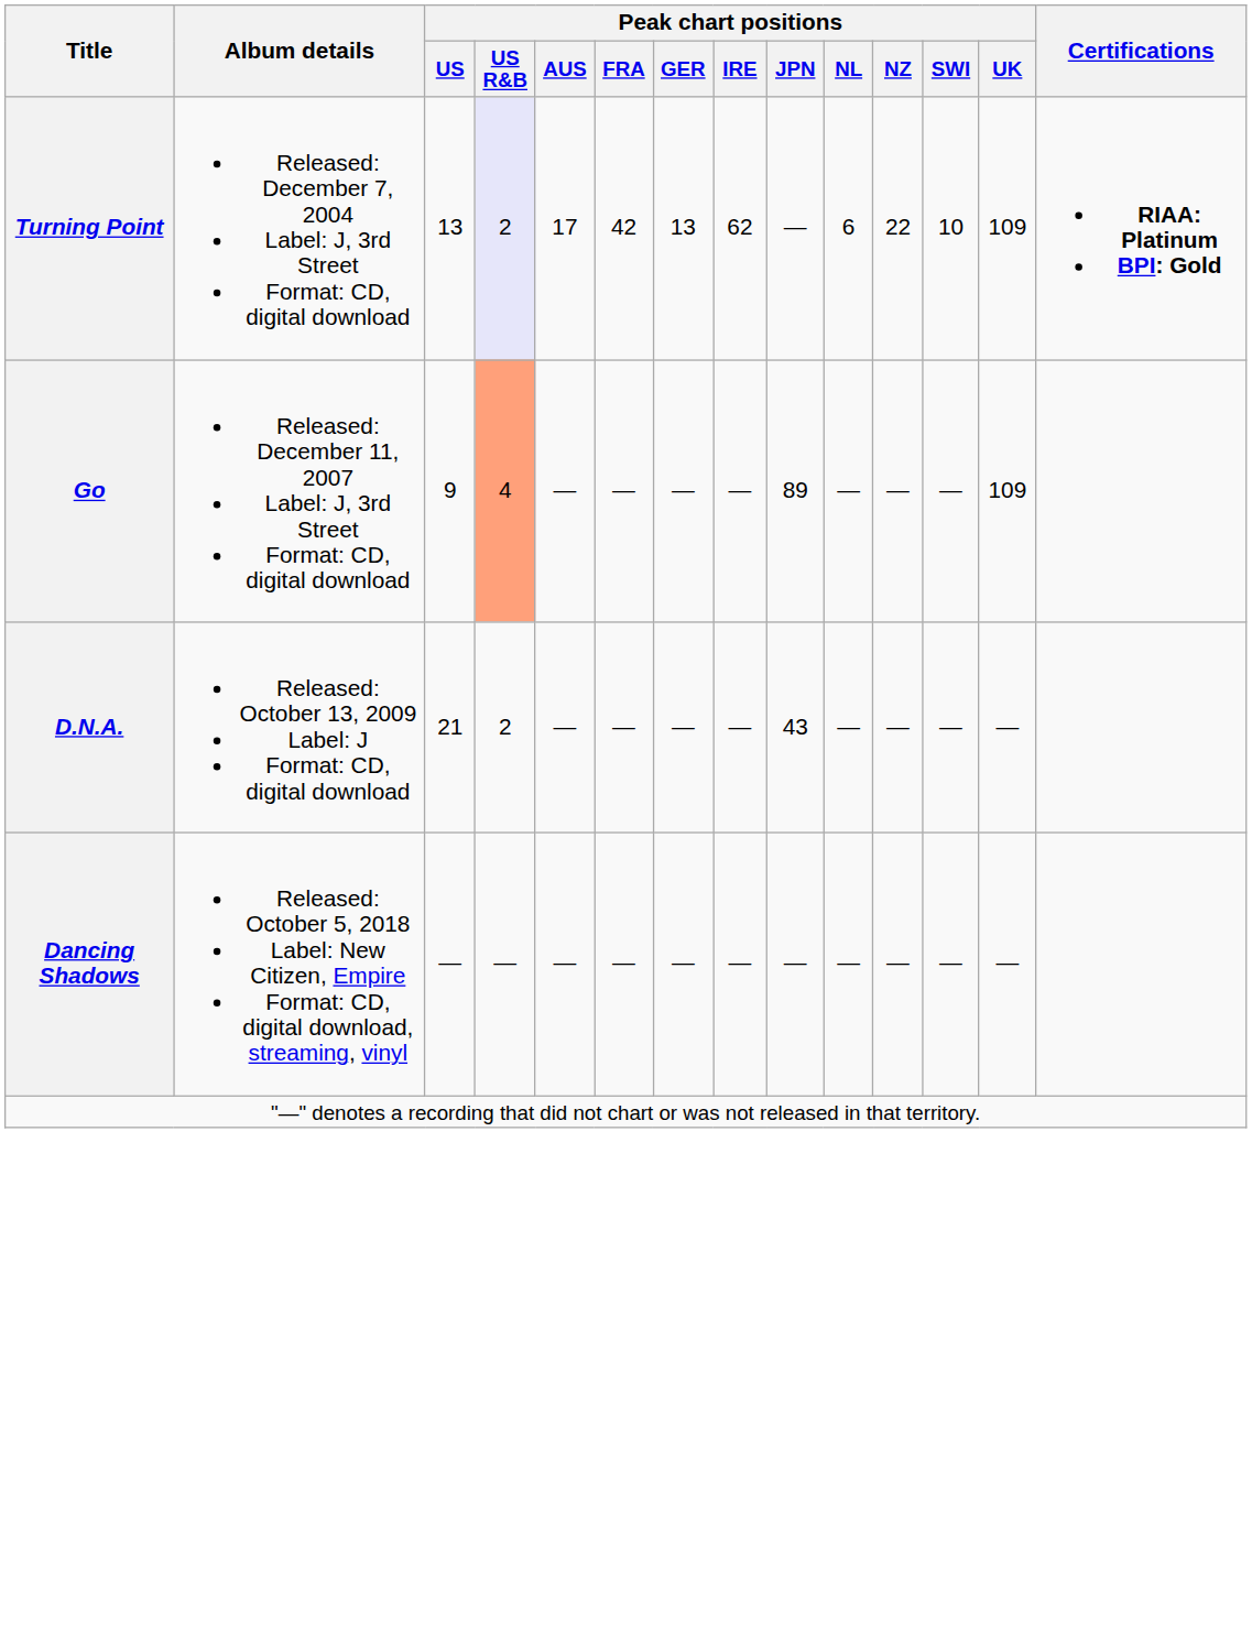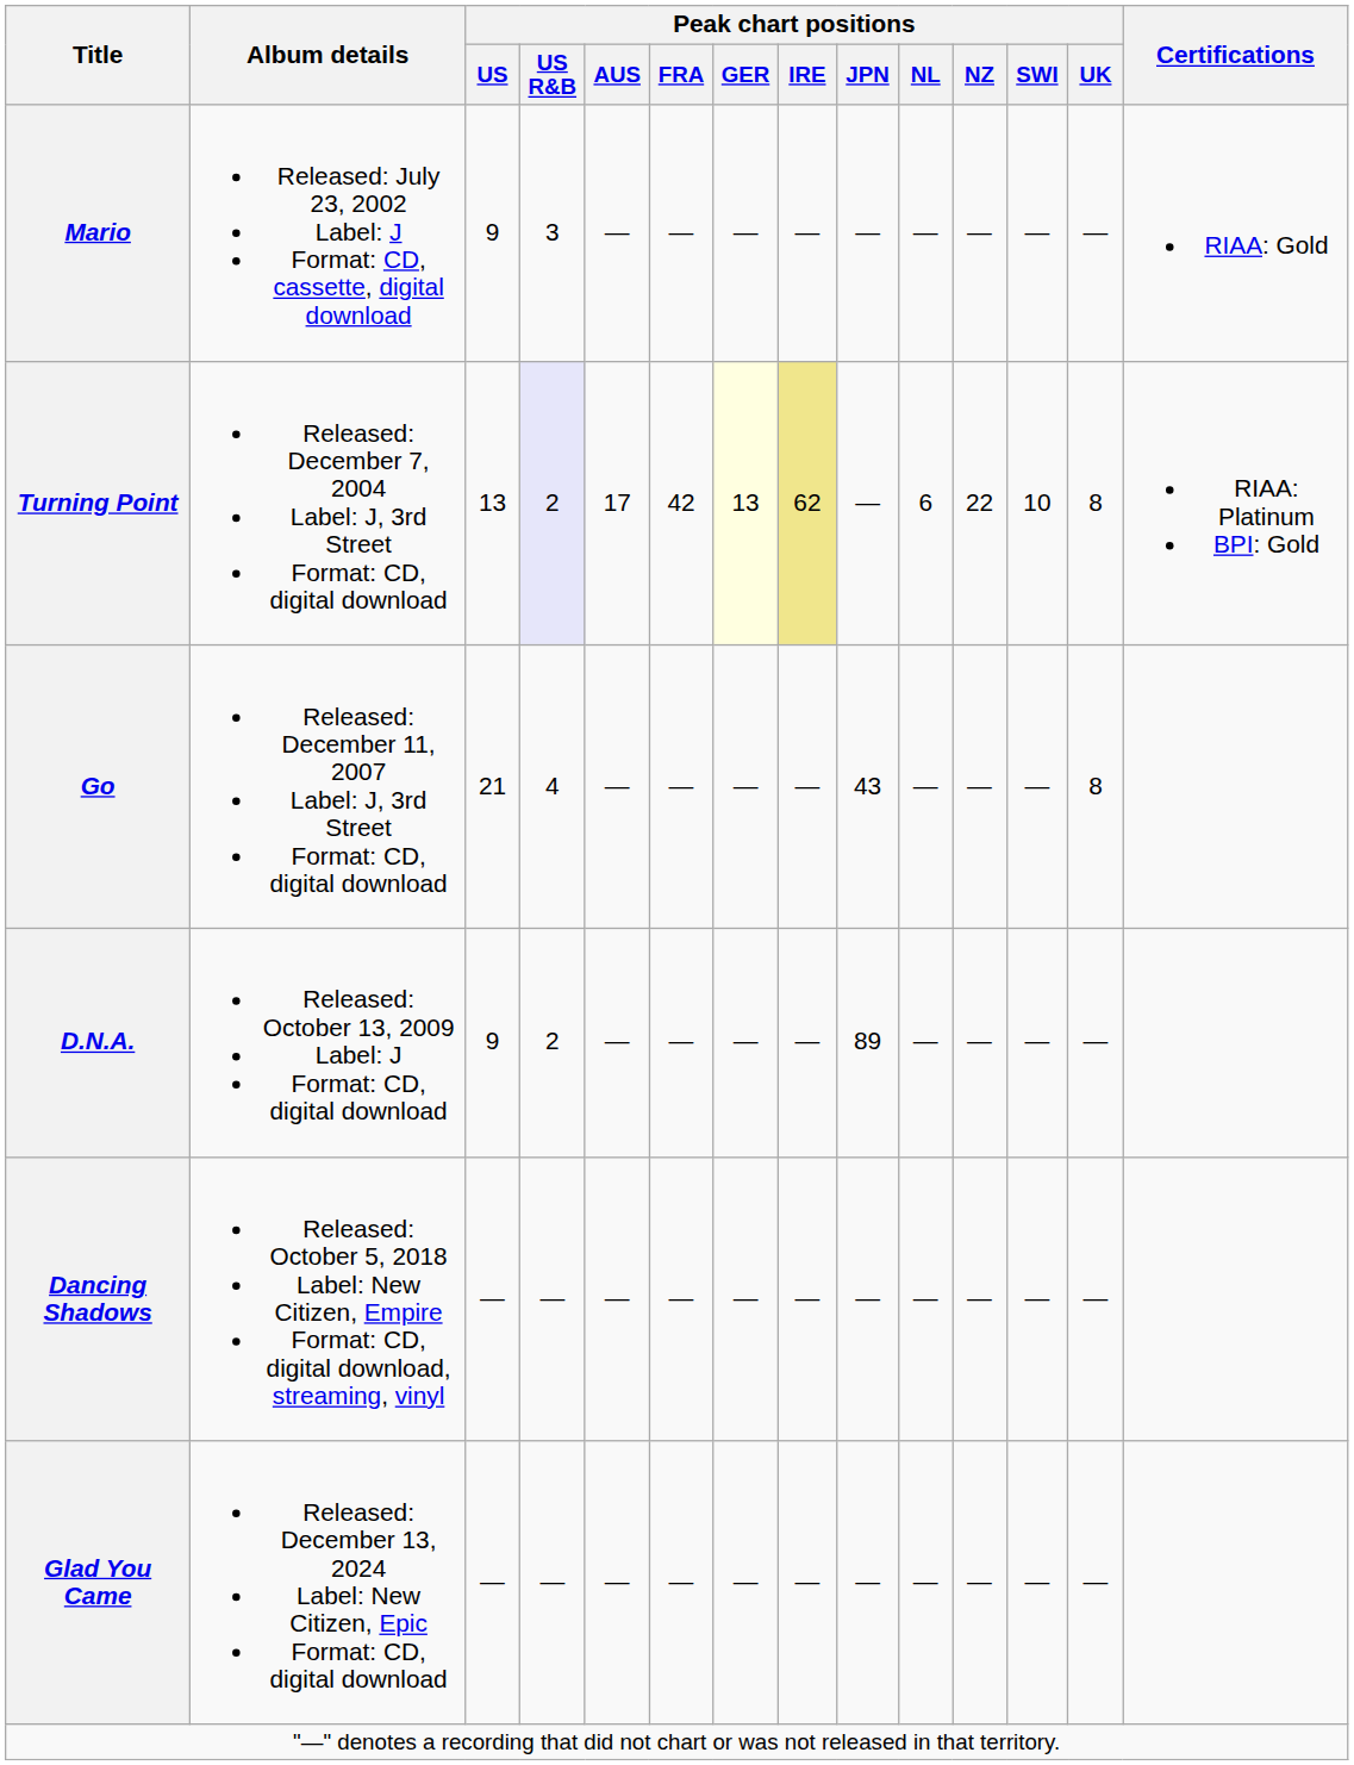+ row: Mario | Released: July 23, 2002 Label: J Format: CD, cassette, digital download | 9 | 3 | — | — | — | — | — | — | — | — | — | RIAA: Gold
Turning Point | Peak chart positions / GER: no background -> lightyellow background
Turning Point | Peak chart positions / IRE: no background -> khaki background
Turning Point | Peak chart positions / UK: 109 -> 8
Turning Point | Certifications: bold -> normal
Go | Peak chart positions / US: 9 -> 21
Go | Peak chart positions / US R&B: lightsalmon background -> no background
Go | Peak chart positions / JPN: 89 -> 43
Go | Peak chart positions / UK: 109 -> 8
D.N.A. | Peak chart positions / US: 21 -> 9
D.N.A. | Peak chart positions / JPN: 43 -> 89
+ row: Glad You Came | Released: December 13, 2024 Label: New Citizen, Epic Format: CD, digital download | — | — | — | — | — | — | — | — | — | — | —
